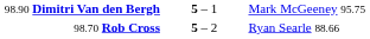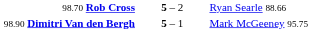rows swapped: 98.90 Dimitri Van den Bergh <-> 98.70 Rob Cross
